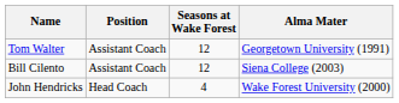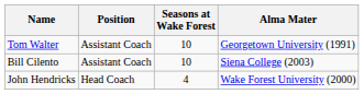Tom Walter | Seasons at Wake Forest: 12 -> 10
Bill Cilento | Seasons at Wake Forest: 12 -> 10
